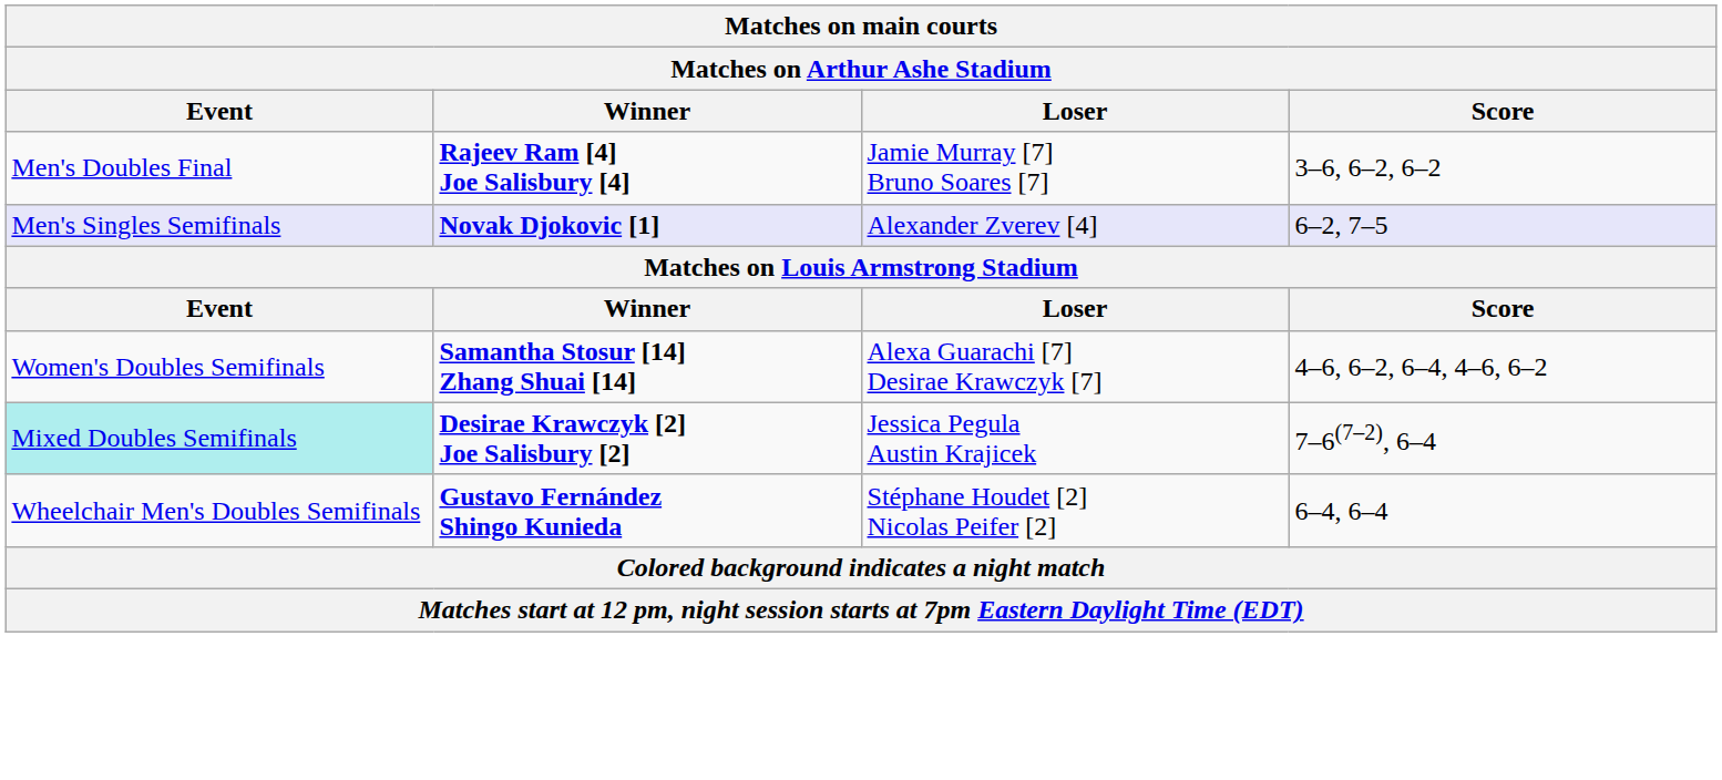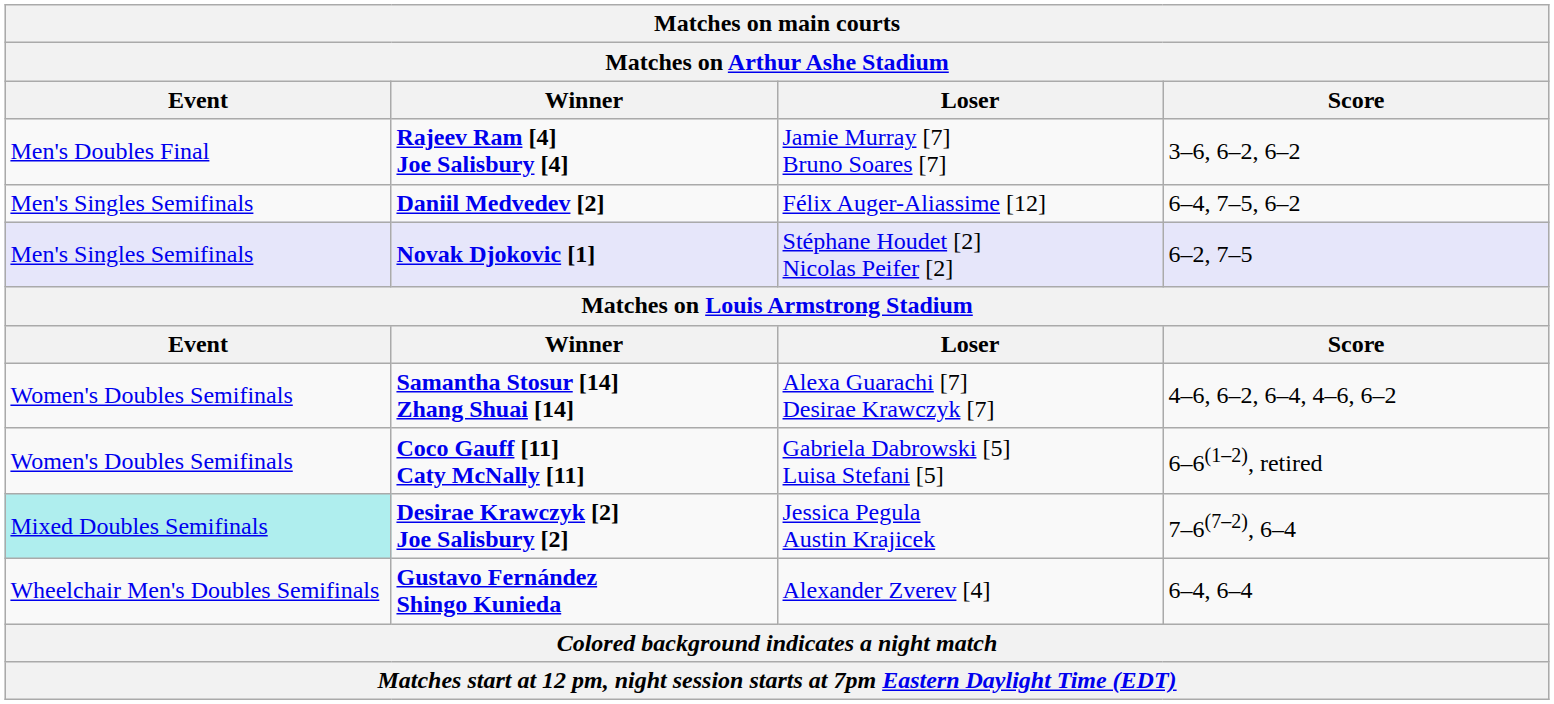+ row: Men's Singles Semifinals | Daniil Medvedev [2] | Félix Auger-Aliassime [12] | 6–4, 7–5, 6–2
Novak Djokovic [1] | Loser: Alexander Zverev [4] -> Stéphane Houdet [2] Nicolas Peifer [2]
+ row: Women's Doubles Semifinals | Coco Gauff [11] Caty McNally [11] | Gabriela Dabrowski [5] Luisa Stefani [5] | 6–6(1–2), retired
Gustavo Fernández Shingo Kunieda | Loser: Stéphane Houdet [2] Nicolas Peifer [2] -> Alexander Zverev [4]
